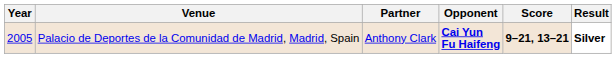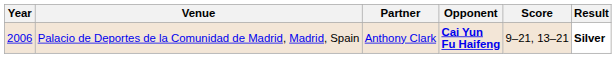Palacio de Deportes de la Comunidad de Madrid, Madrid, Spain | Year: 2005 -> 2006
Palacio de Deportes de la Comunidad de Madrid, Madrid, Spain | Score: bold -> normal
